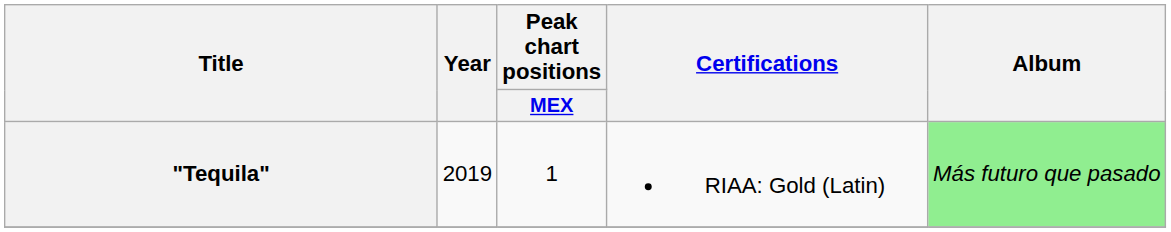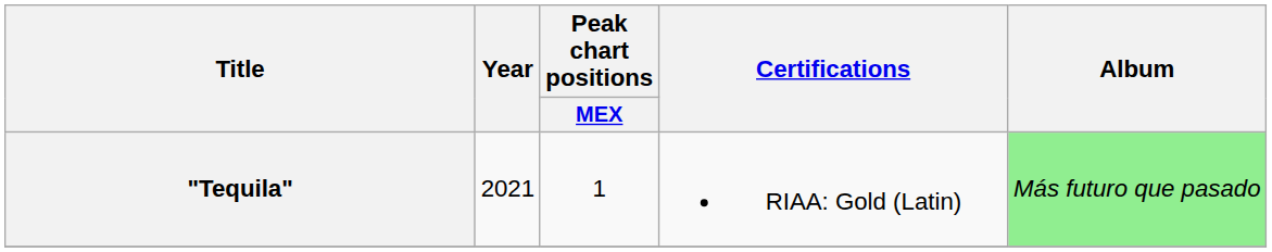"Tequila" | Year: 2019 -> 2021
